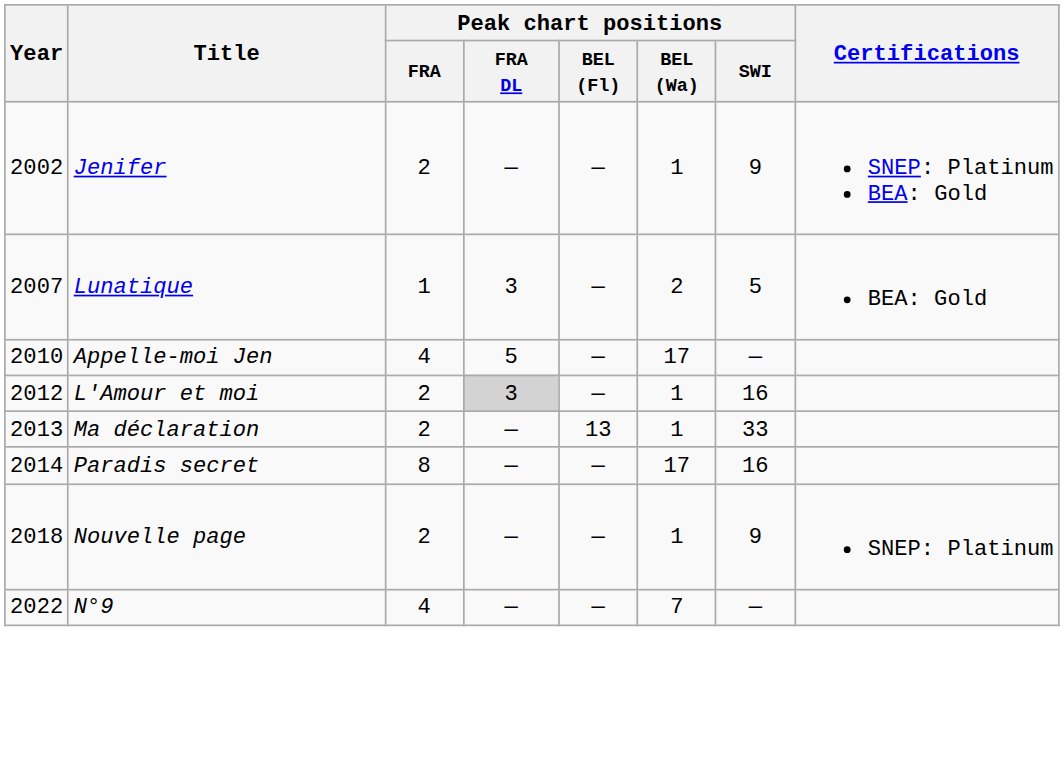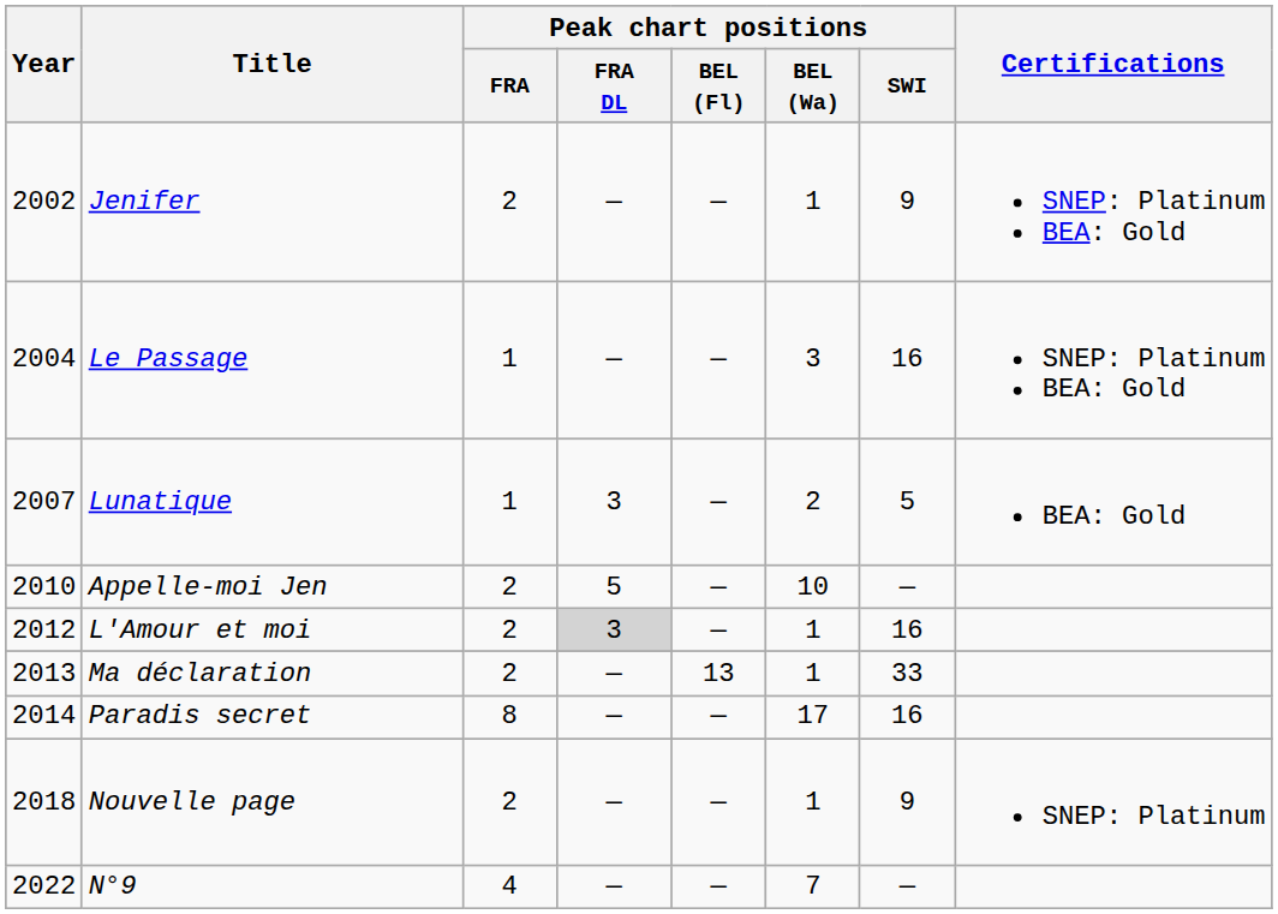+ row: 2004 | Le Passage | 1 | — | — | 3 | 16 | SNEP: Platinum BEA: Gold
Appelle-moi Jen | Peak chart positions / FRA: 4 -> 2
Appelle-moi Jen | Peak chart positions / BEL (Wa): 17 -> 10
